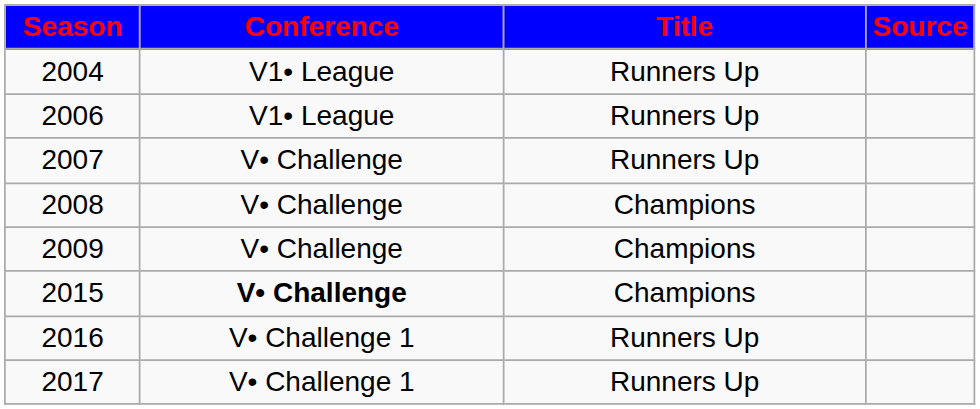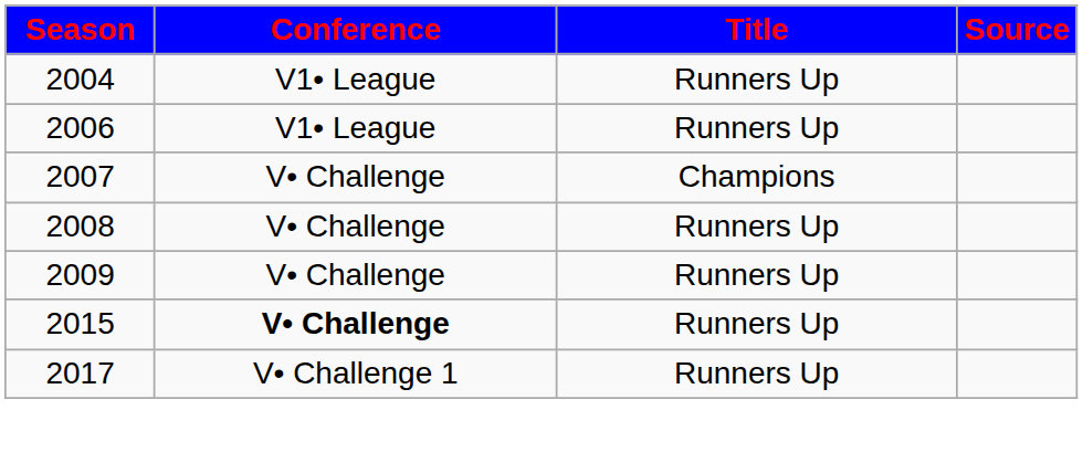2007 | Title: Runners Up -> Champions
2008 | Title: Champions -> Runners Up
2009 | Title: Champions -> Runners Up
2015 | Title: Champions -> Runners Up
- row: 2016 | V• Challenge 1 | Runners Up
